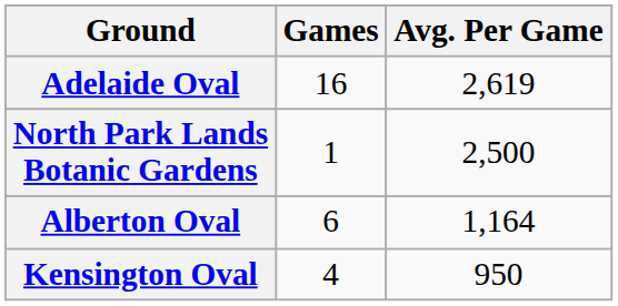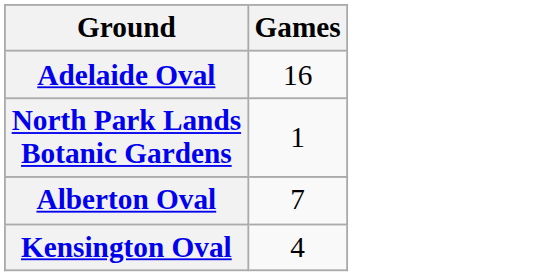- column: Avg. Per Game | 2,619 | 2,500 | 1,164 | 950
Alberton Oval | Games: 6 -> 7
